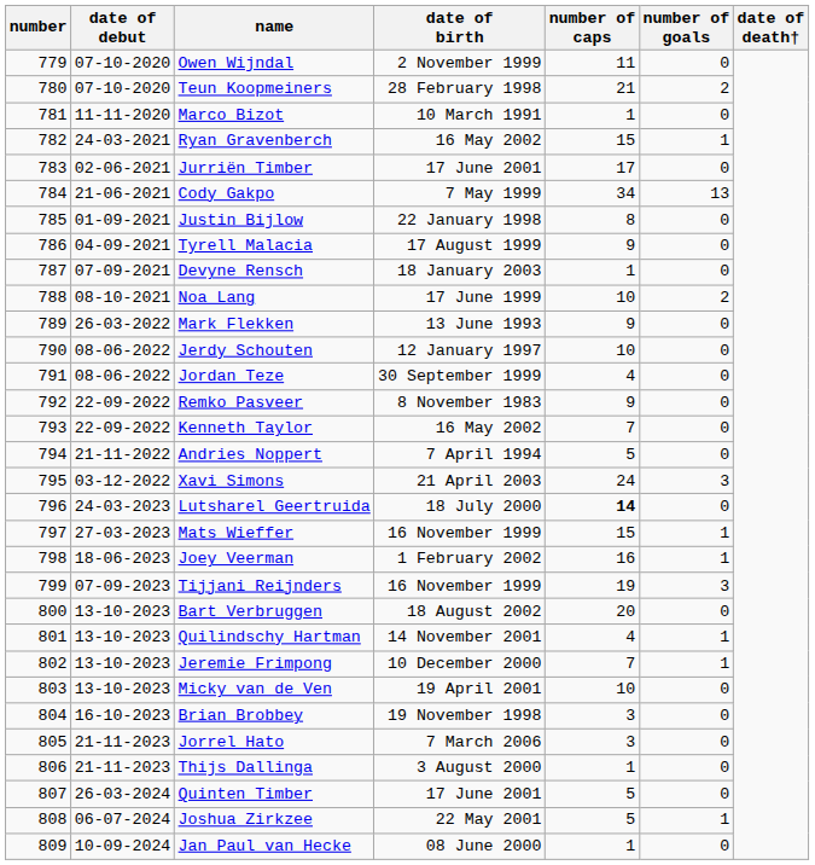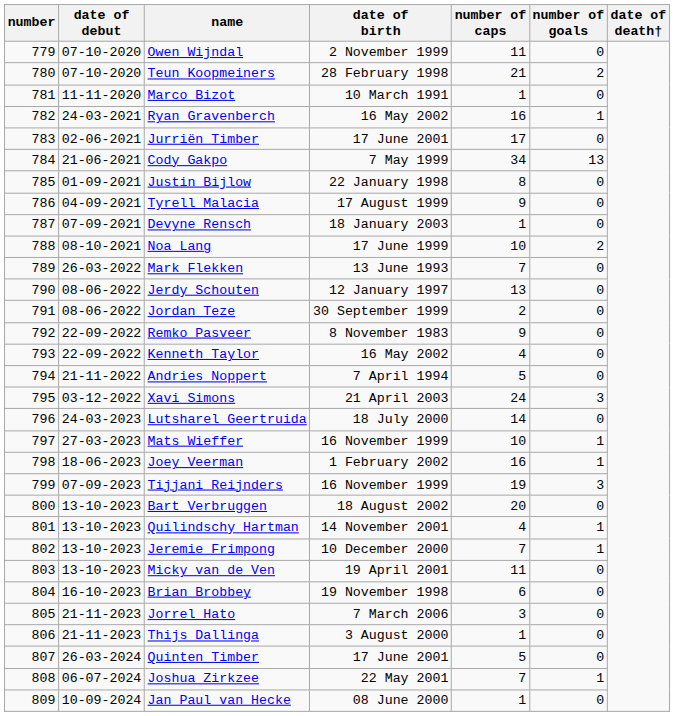Ryan Gravenberch | number of caps: 15 -> 16
Mark Flekken | number of caps: 9 -> 7
Jerdy Schouten | number of caps: 10 -> 13
Jordan Teze | number of caps: 4 -> 2
Kenneth Taylor | number of caps: 7 -> 4
Lutsharel Geertruida | number of caps: bold -> normal
Mats Wieffer | number of caps: 15 -> 10
Micky van de Ven | number of caps: 10 -> 11
Brian Brobbey | number of caps: 3 -> 6
Joshua Zirkzee | number of caps: 5 -> 7
